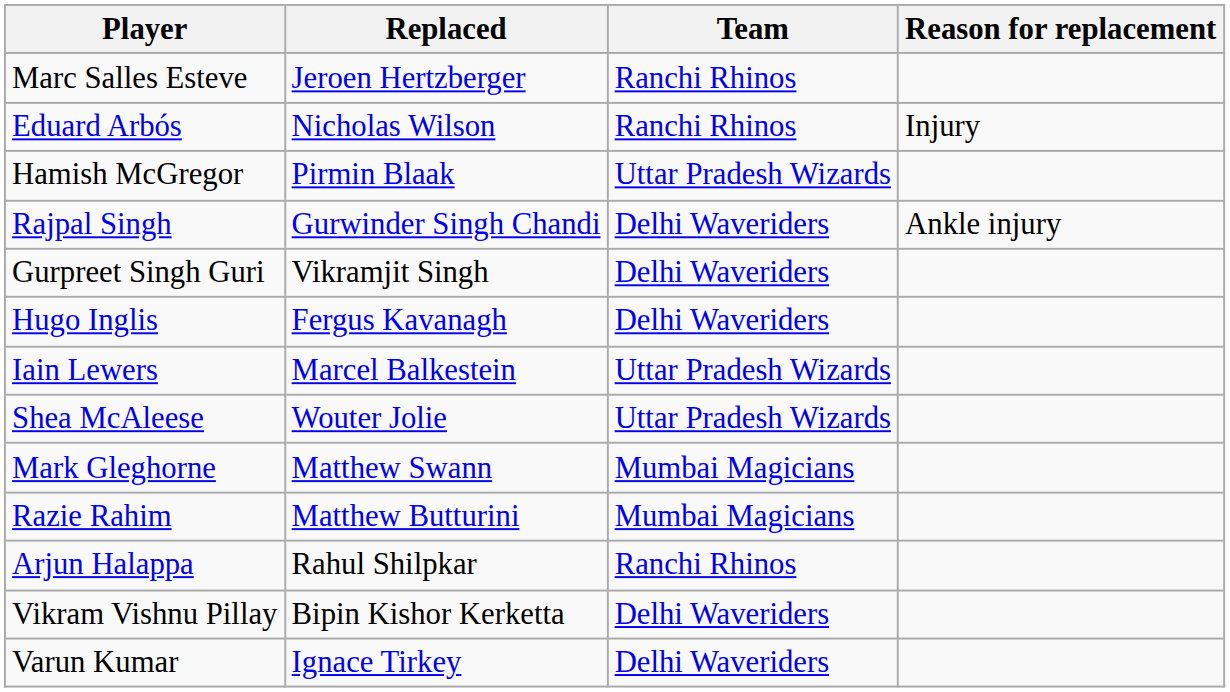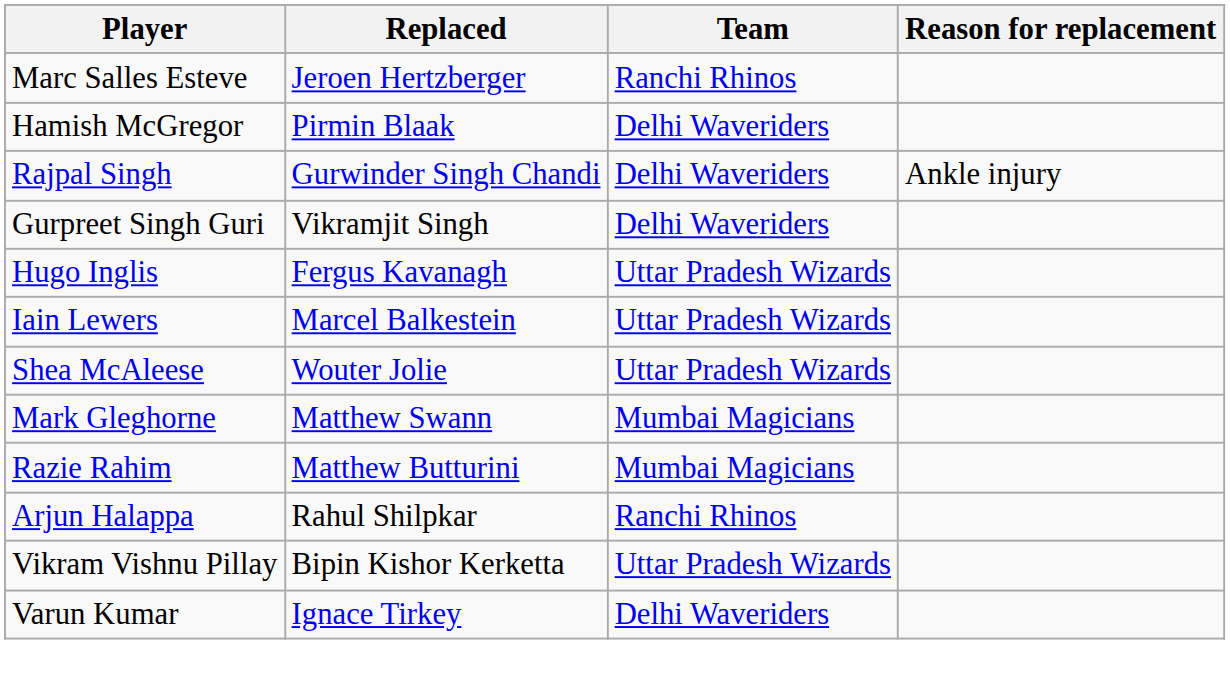- row: Eduard Arbós | Nicholas Wilson | Ranchi Rhinos | Injury
Hamish McGregor | Team: Uttar Pradesh Wizards -> Delhi Waveriders
Hugo Inglis | Team: Delhi Waveriders -> Uttar Pradesh Wizards
Vikram Vishnu Pillay | Team: Delhi Waveriders -> Uttar Pradesh Wizards
